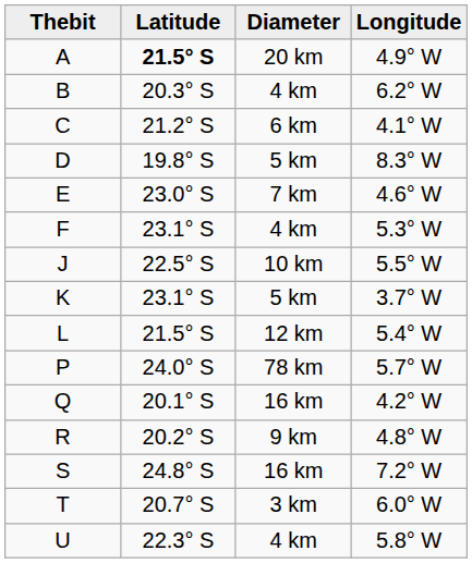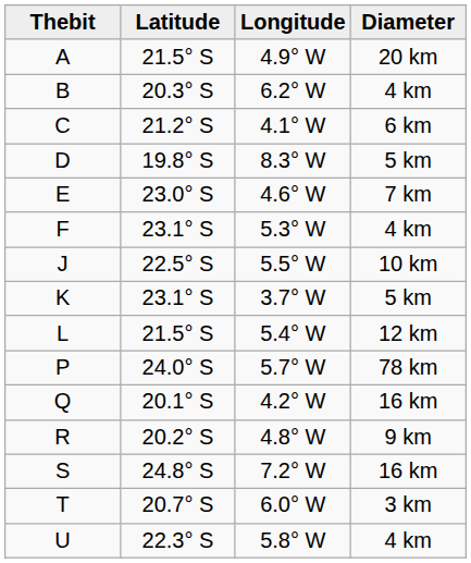columns swapped: Longitude <-> Diameter
A | Latitude: bold -> normal
